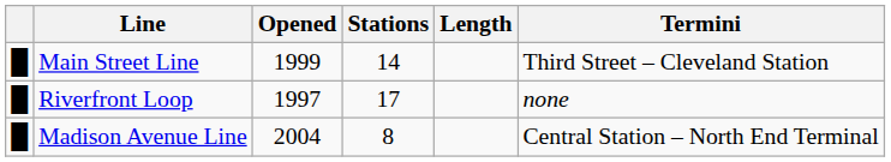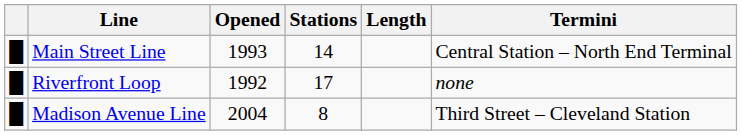Main Street Line | Opened: 1999 -> 1993
Main Street Line | Termini: Third Street – Cleveland Station -> Central Station – North End Terminal
Riverfront Loop | Opened: 1997 -> 1992
Madison Avenue Line | Termini: Central Station – North End Terminal -> Third Street – Cleveland Station
